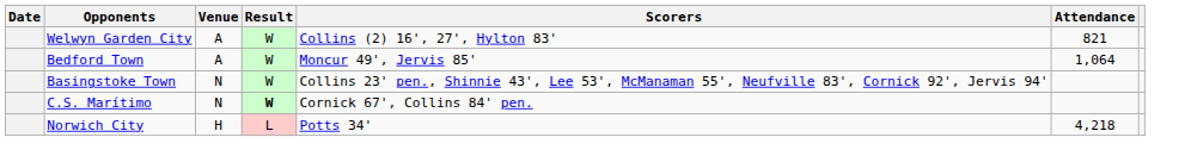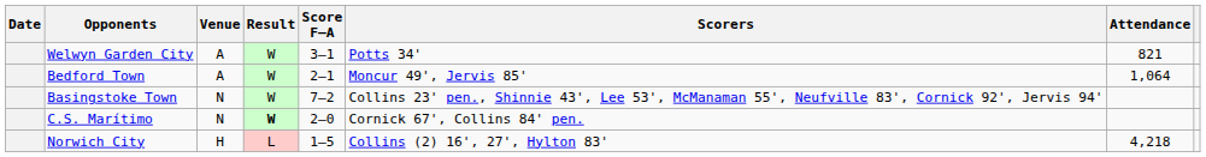+ column: Score F–A | 3–1 | 2–1 | 7–2 | 2–0 | 1–5
Welwyn Garden City | Scorers: Collins (2) 16', 27', Hylton 83' -> Potts 34'
Norwich City | Scorers: Potts 34' -> Collins (2) 16', 27', Hylton 83'
